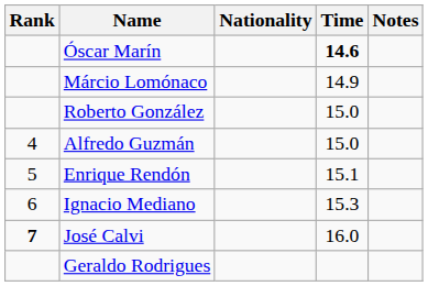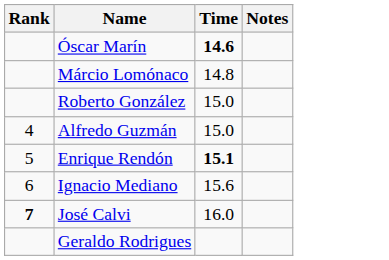- column: Nationality
Márcio Lomónaco | Time: 14.9 -> 14.8
Enrique Rendón | Time: normal -> bold
Ignacio Mediano | Time: 15.3 -> 15.6
